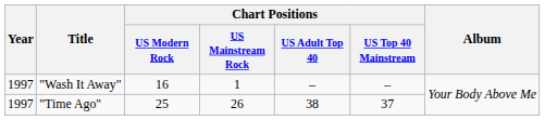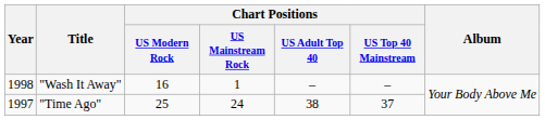"Wash It Away" | Year: 1997 -> 1998
"Time Ago" | Chart Positions / US Mainstream Rock: 26 -> 24
